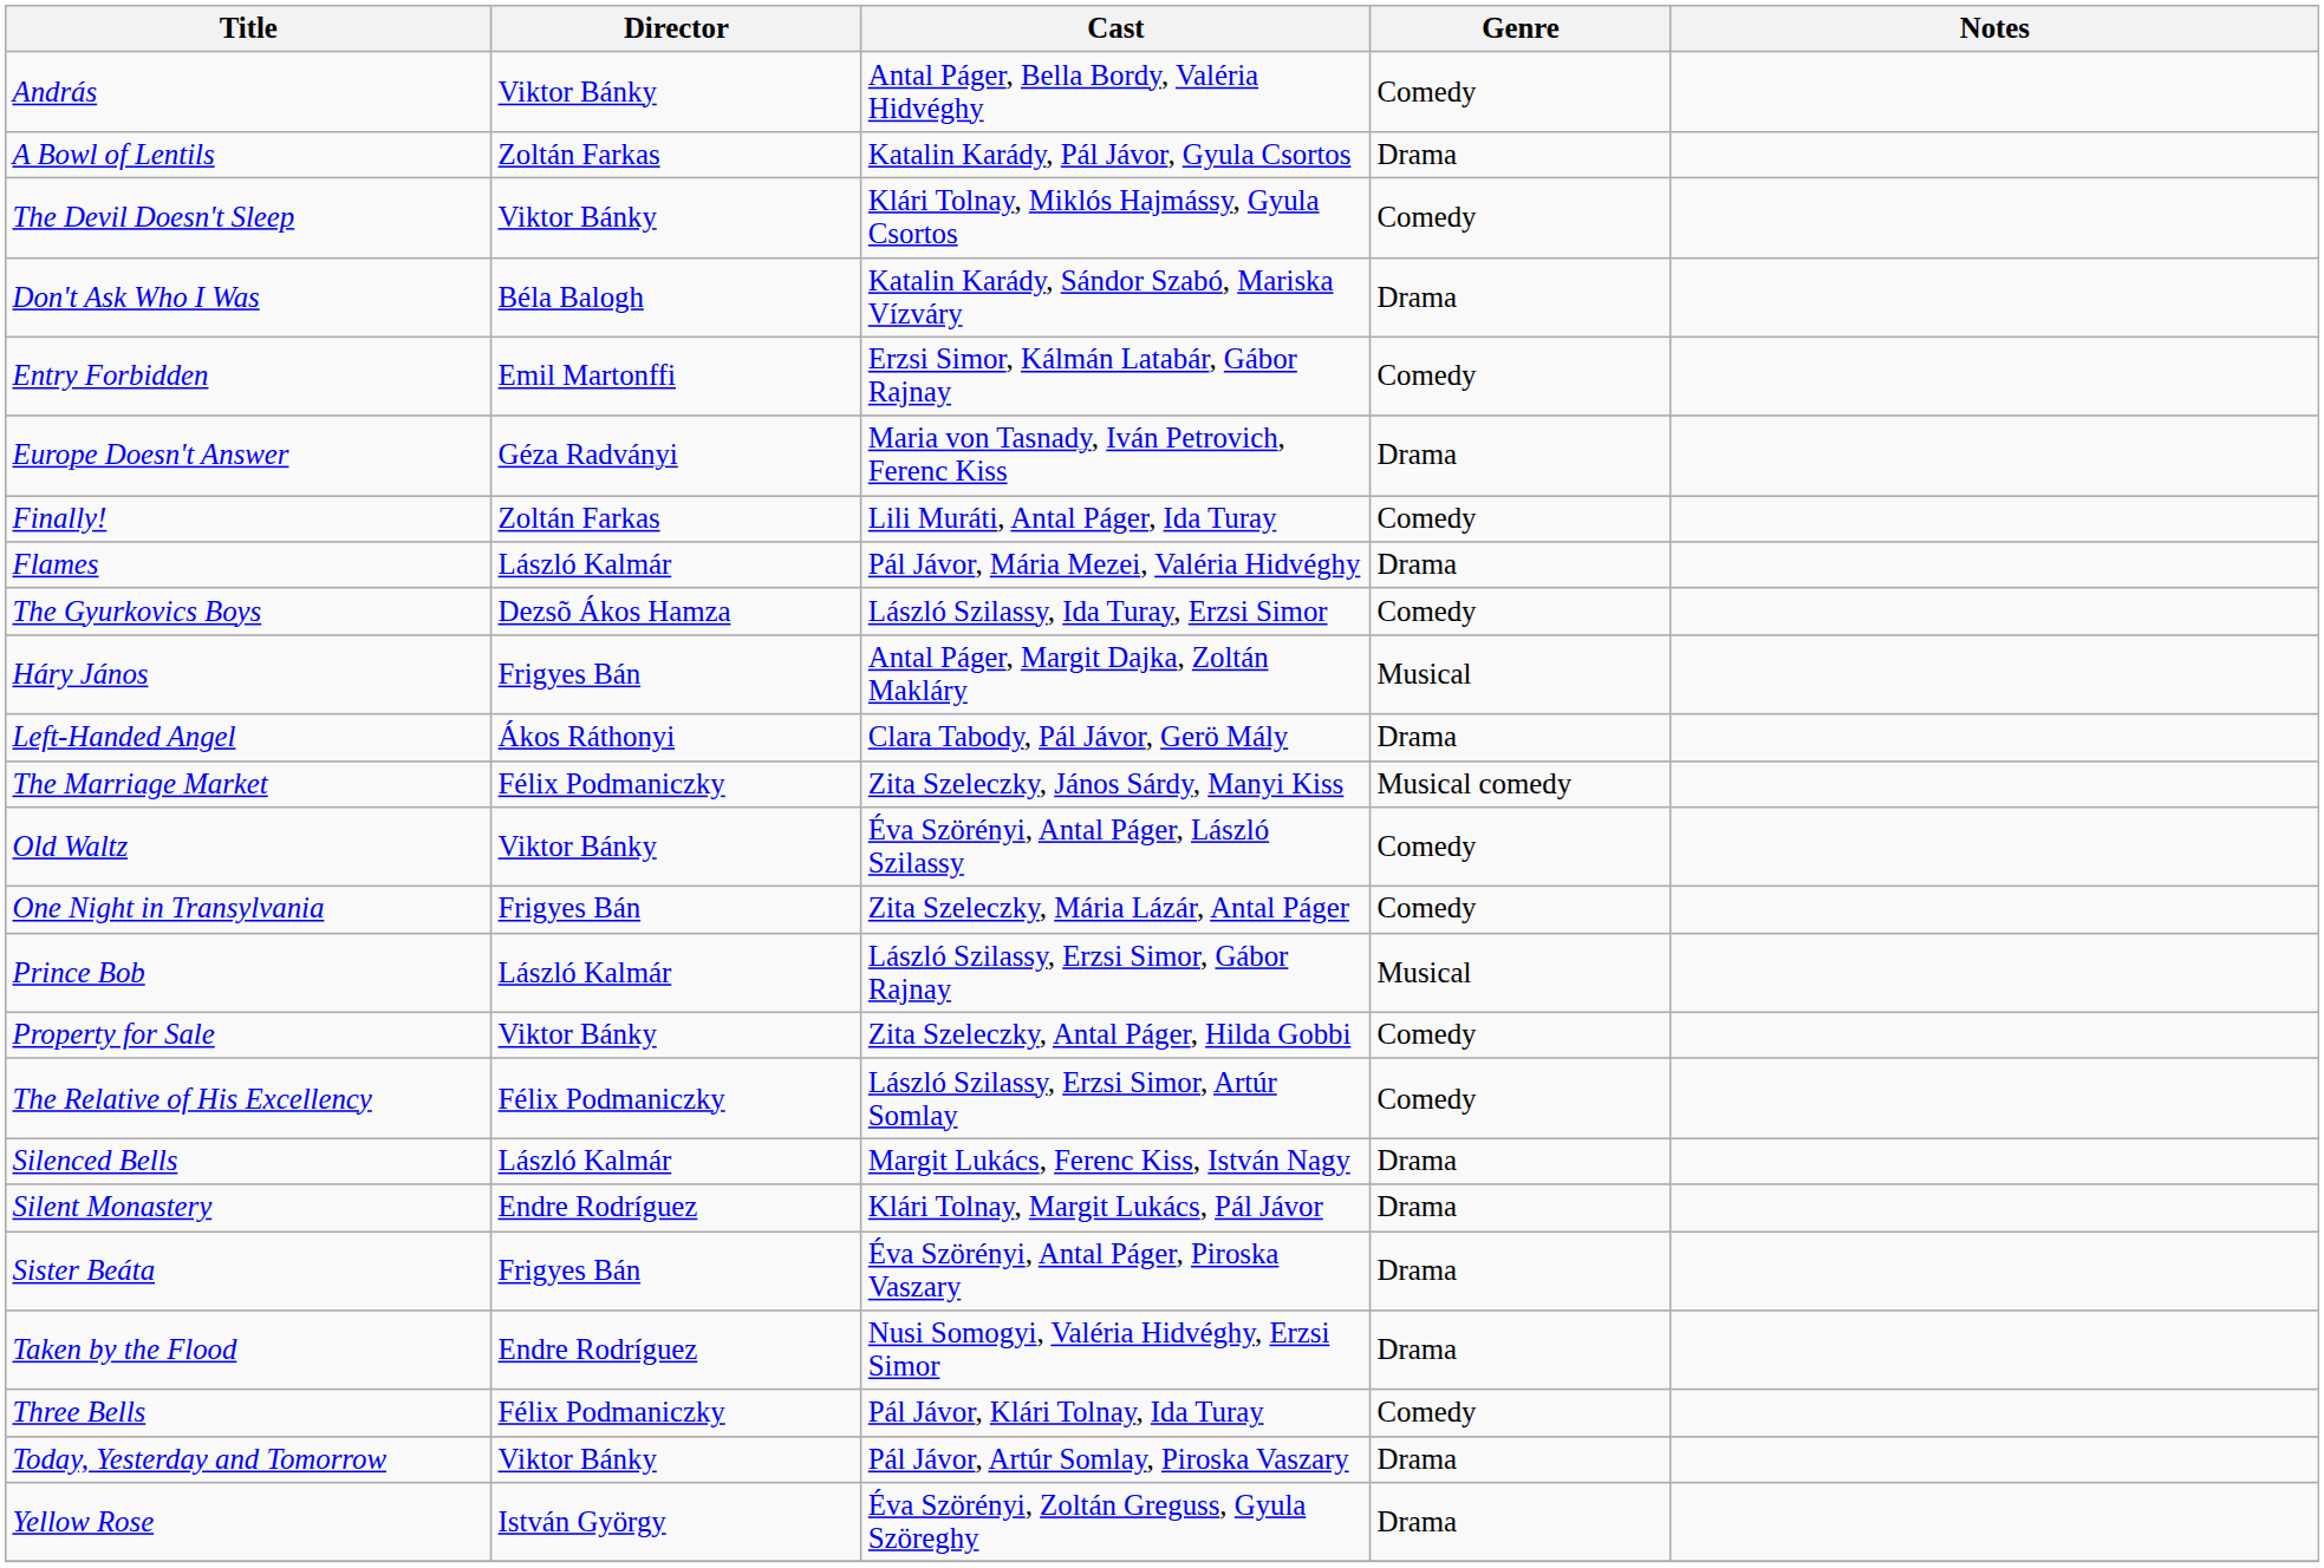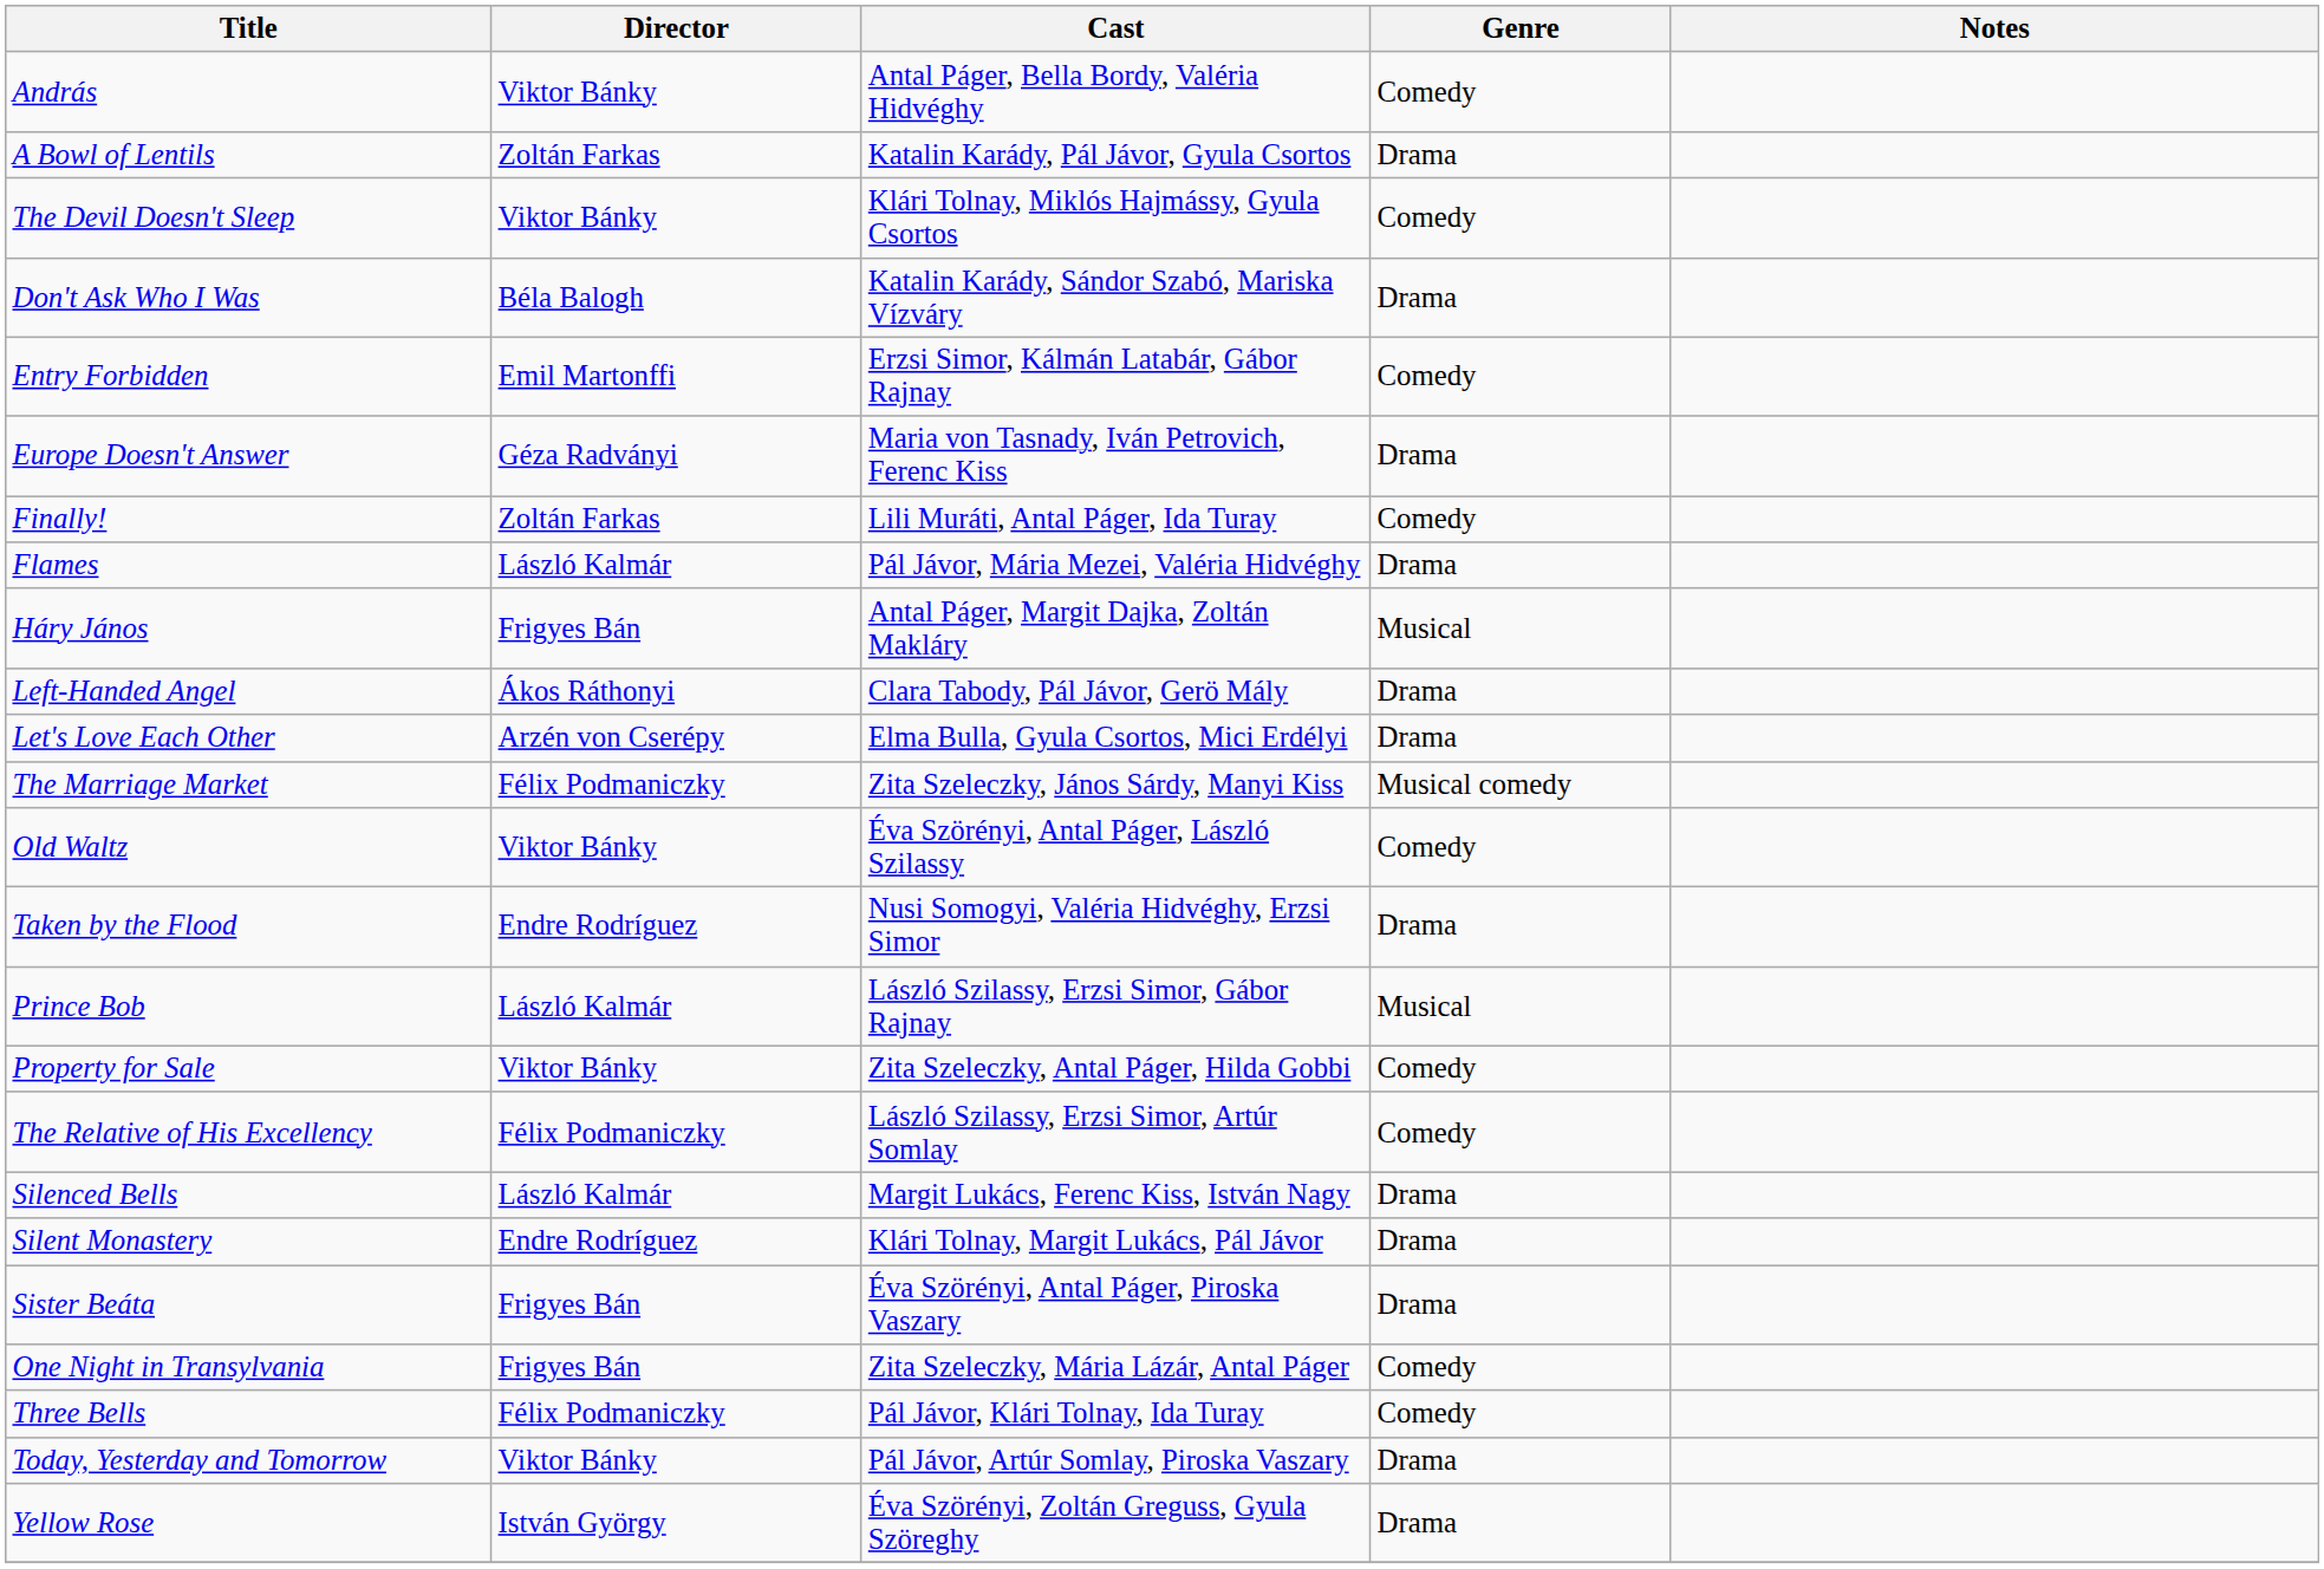- row: The Gyurkovics Boys | Dezsõ Ákos Hamza | László Szilassy, Ida Turay, Erzsi Simor | Comedy
+ row: Let's Love Each Other | Arzén von Cserépy | Elma Bulla, Gyula Csortos, Mici Erdélyi | Drama
rows swapped: One Night in Transylvania <-> Taken by the Flood
